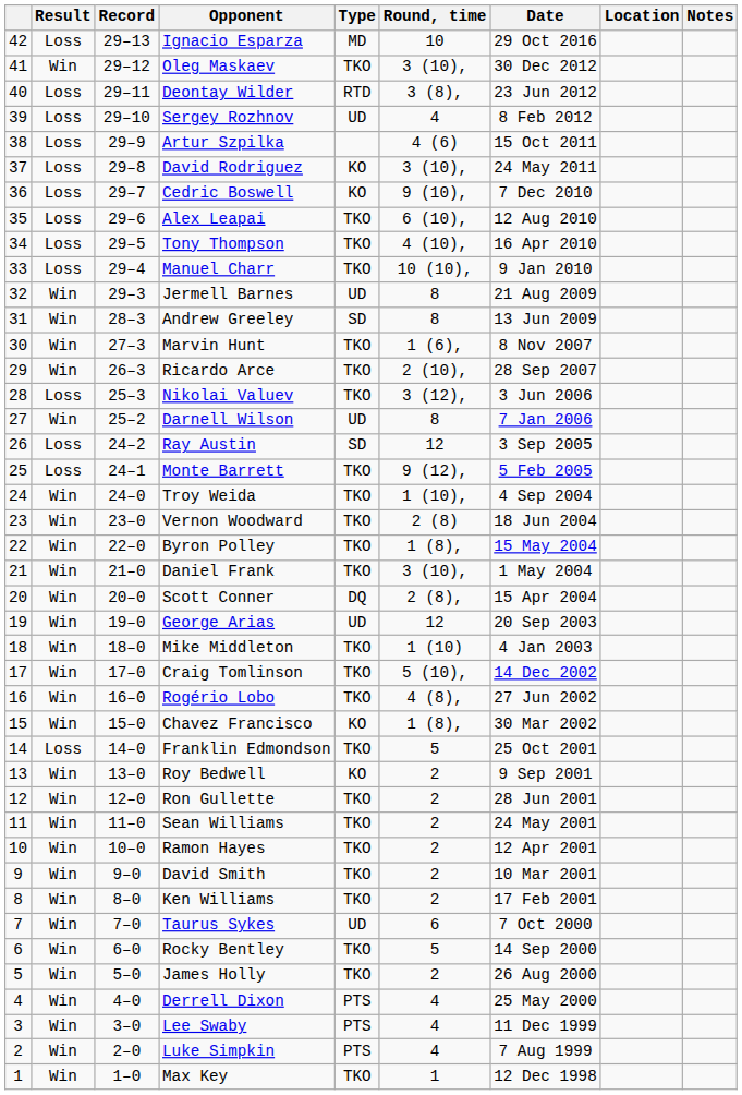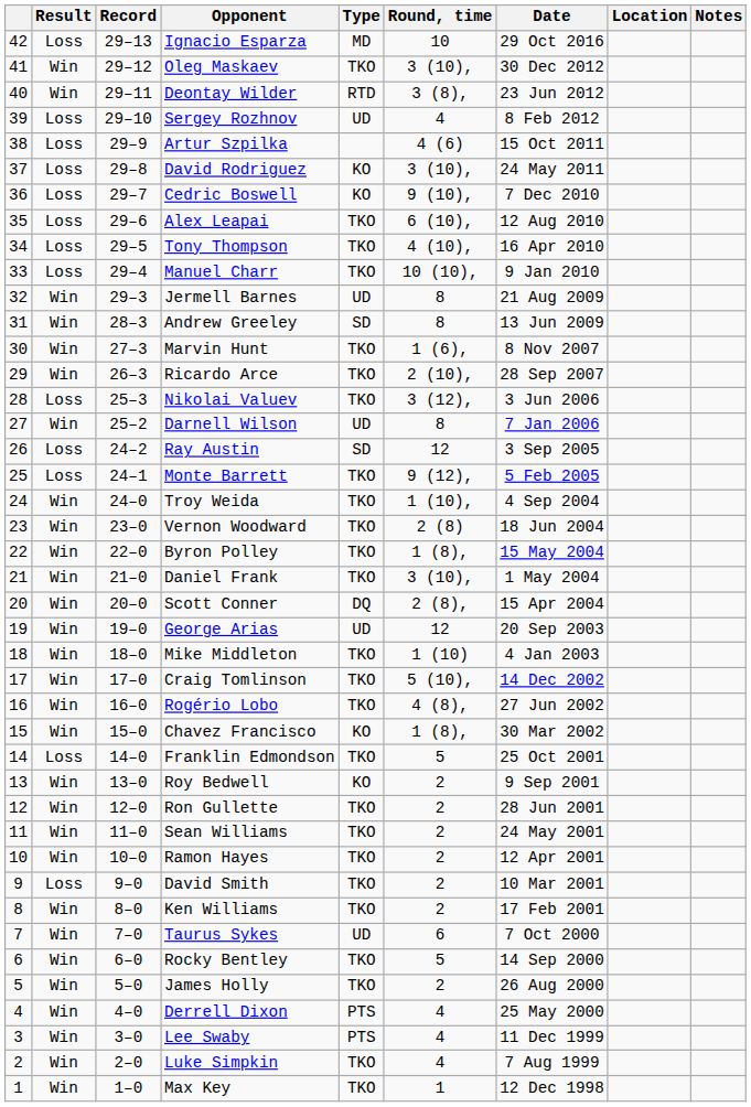Deontay Wilder | Result: Loss -> Win
David Smith | Result: Win -> Loss
Luke Simpkin | Type: PTS -> TKO
